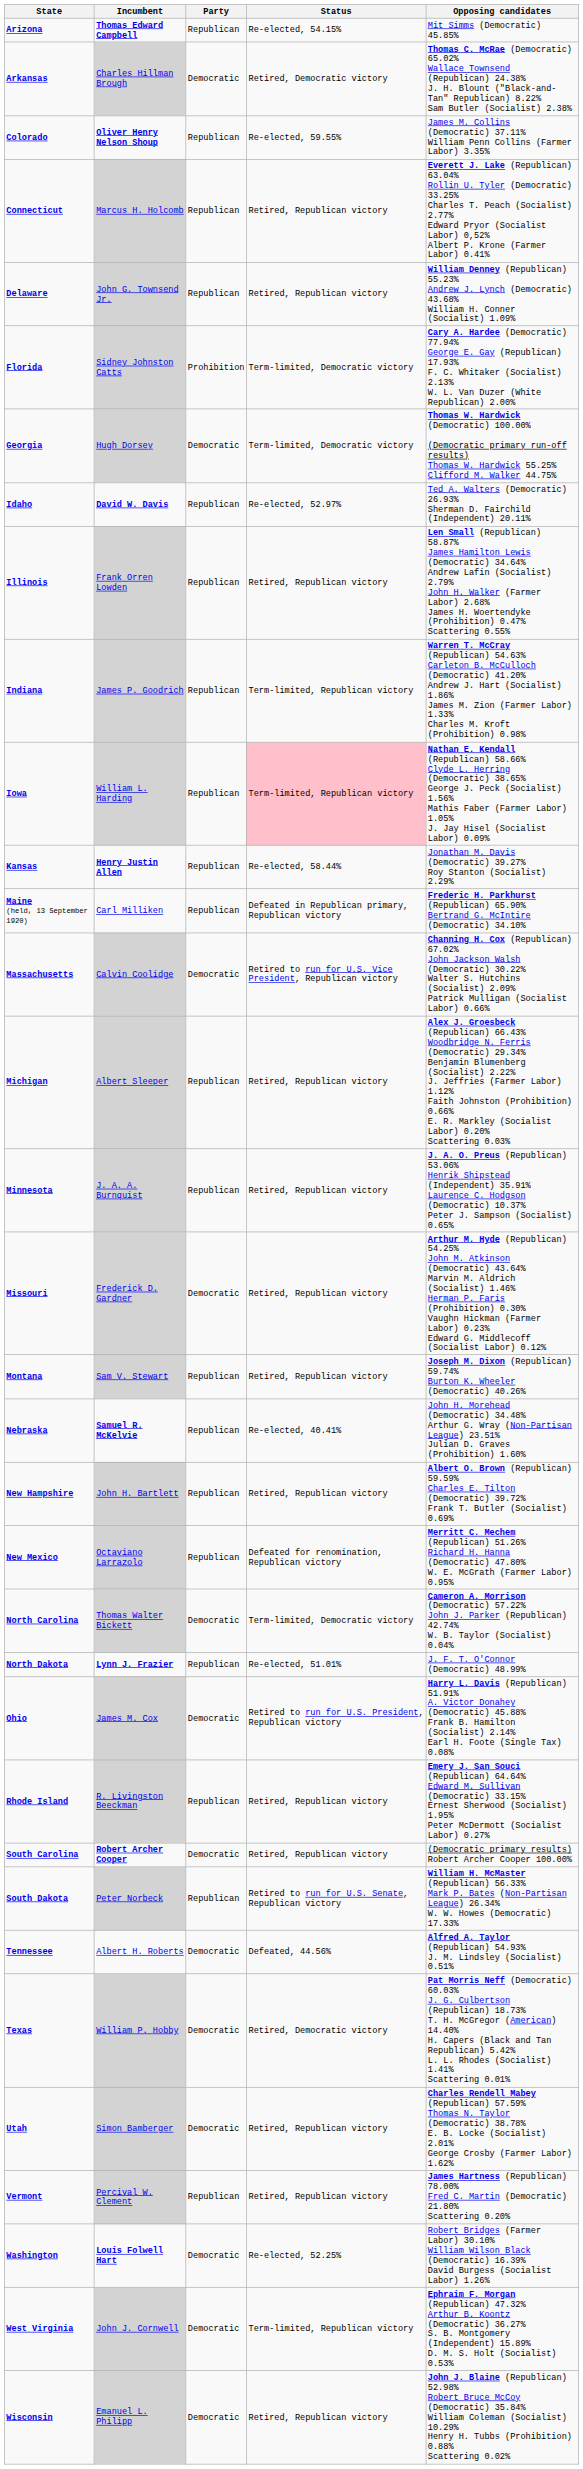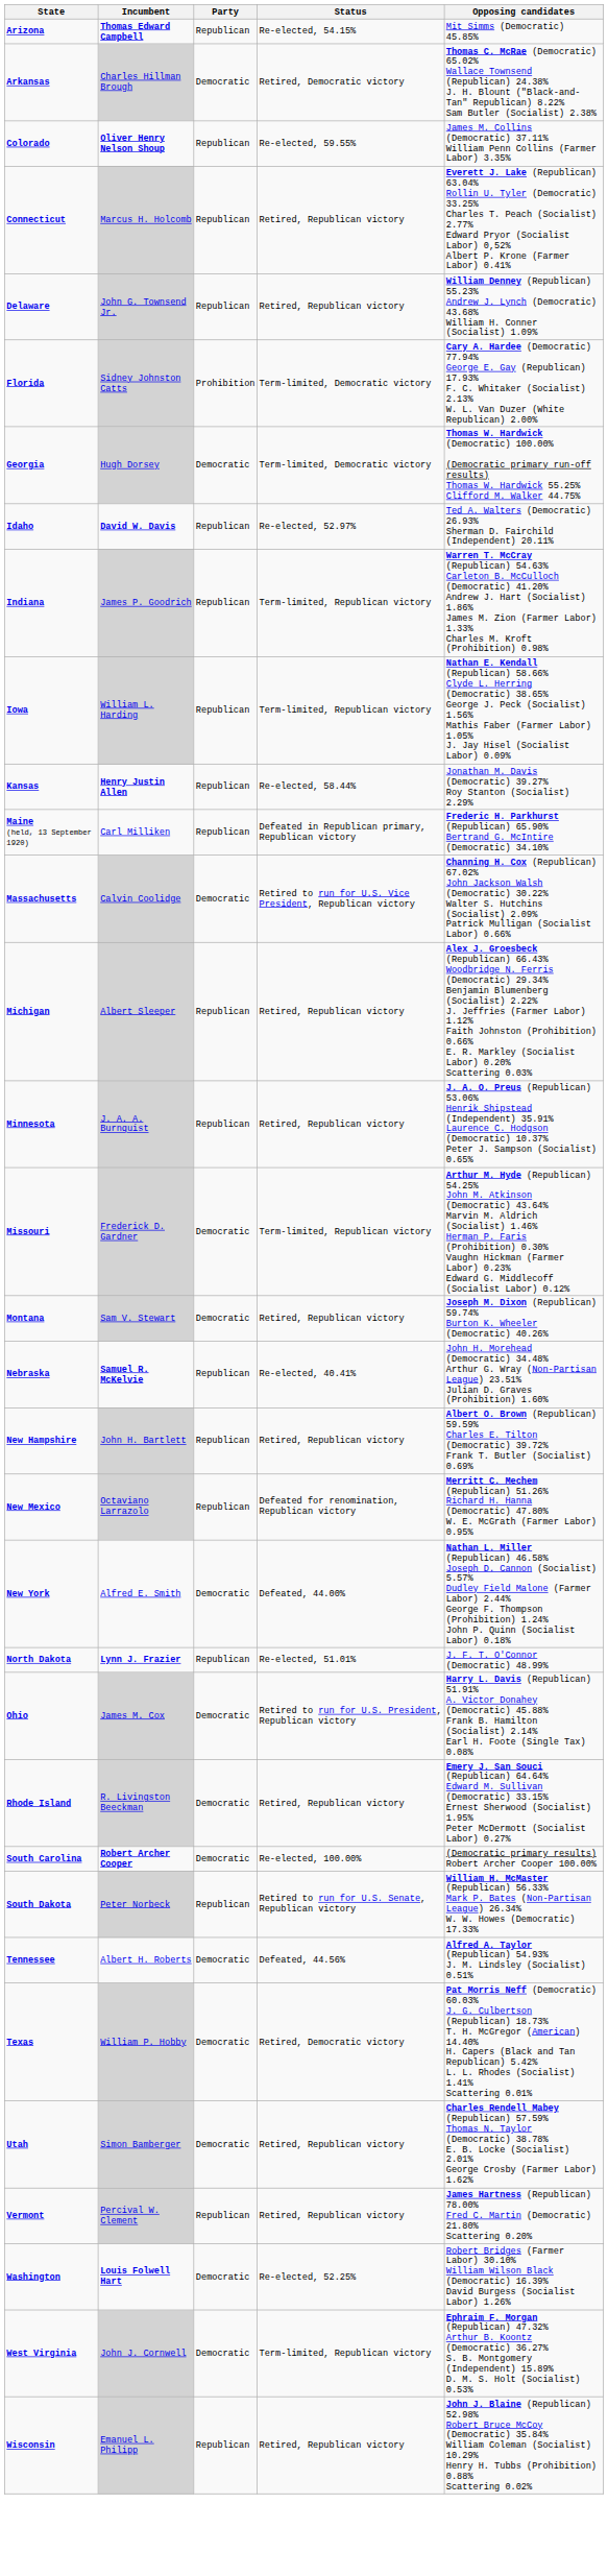- row: Illinois | Frank Orren Lowden | Republican | Retired, Republican victory | Len Small (Republican) 58.87% James Hamilton Lewis (Democratic) 34.64% Andrew Lafin (Socialist) 2.79% John H. Walker (Farmer Labor) 2.68% James H. Woertendyke (Prohibition) 0.47% Scattering 0.55%
Iowa | Status: pink background -> no background
Missouri | Status: Retired, Republican victory -> Term-limited, Republican victory
Montana | Party: Republican -> Democratic
+ row: New York | Alfred E. Smith | Democratic | Defeated, 44.00% | Nathan L. Miller (Republican) 46.58% Joseph D. Cannon (Socialist) 5.57% Dudley Field Malone (Farmer Labor) 2.44% George F. Thompson (Prohibition) 1.24% John P. Quinn (Socialist Labor) 0.18%
- row: North Carolina | Thomas Walter Bickett | Democratic | Term-limited, Democratic victory | Cameron A. Morrison (Democratic) 57.22% John J. Parker (Republican) 42.74% W. B. Taylor (Socialist) 0.04%
Rhode Island | Party: Republican -> Democratic
South Carolina | Status: Retired, Republican victory -> Re-elected, 100.00%
Wisconsin | Party: Democratic -> Republican
